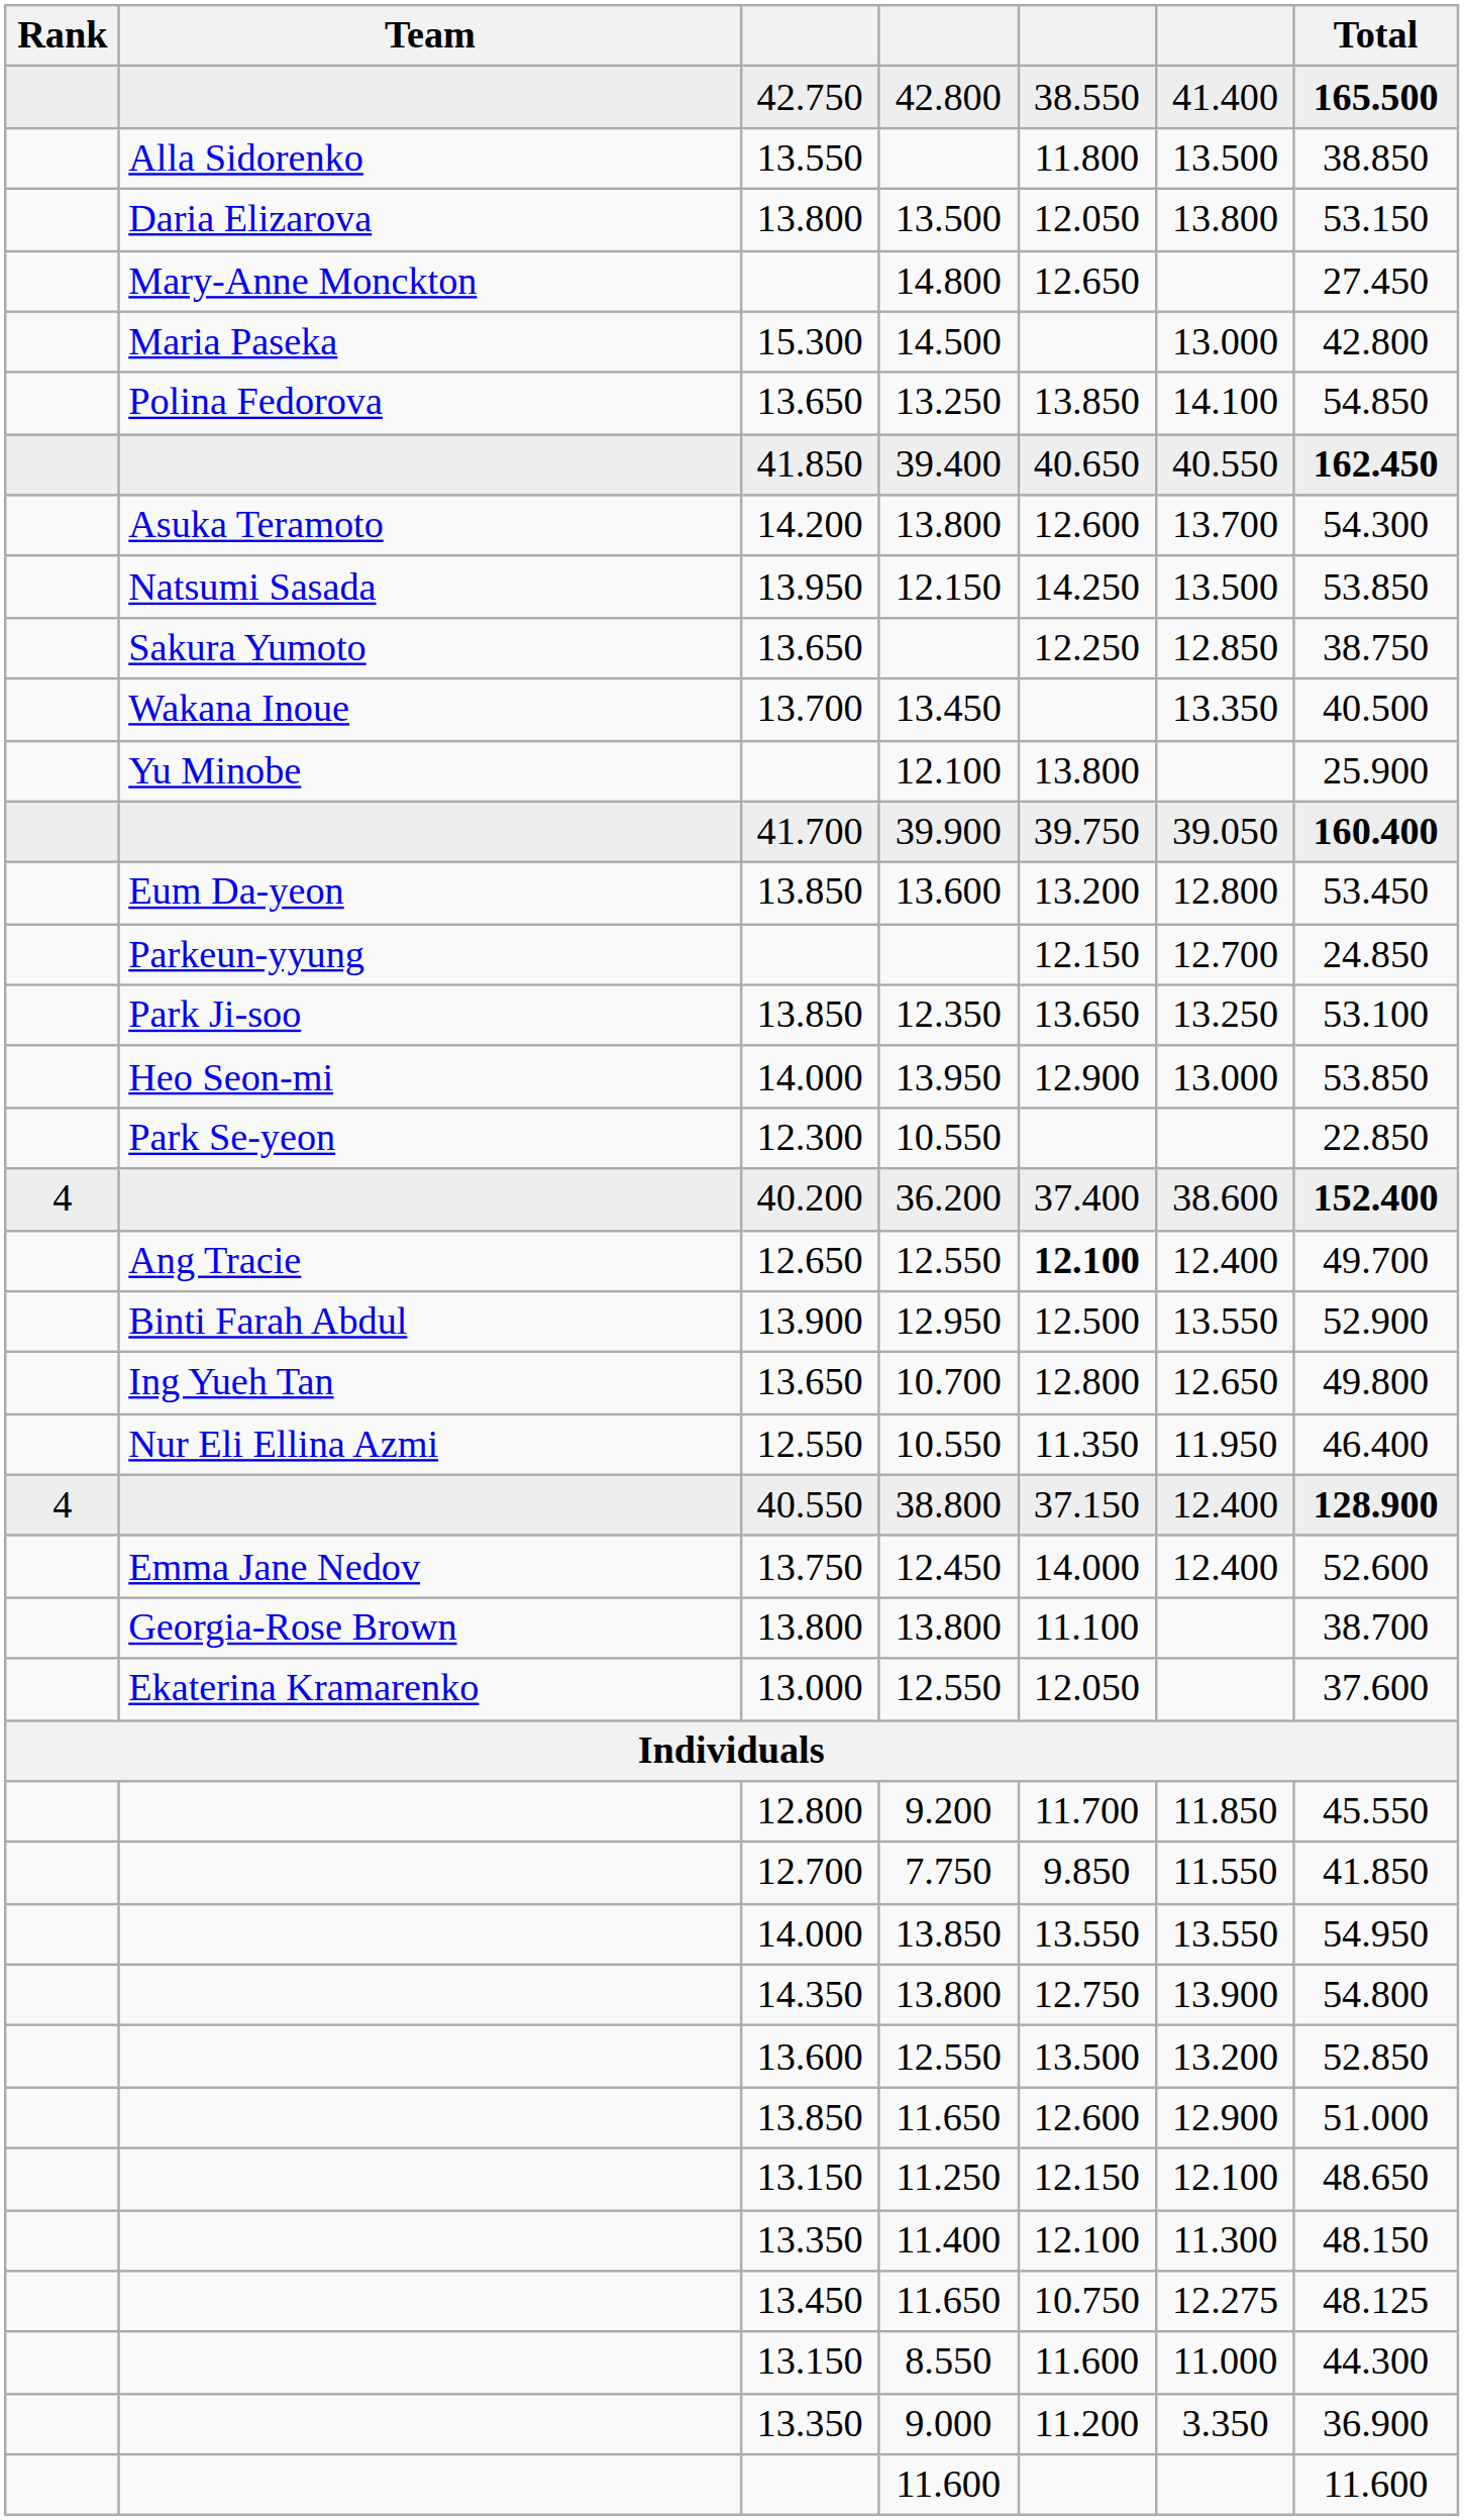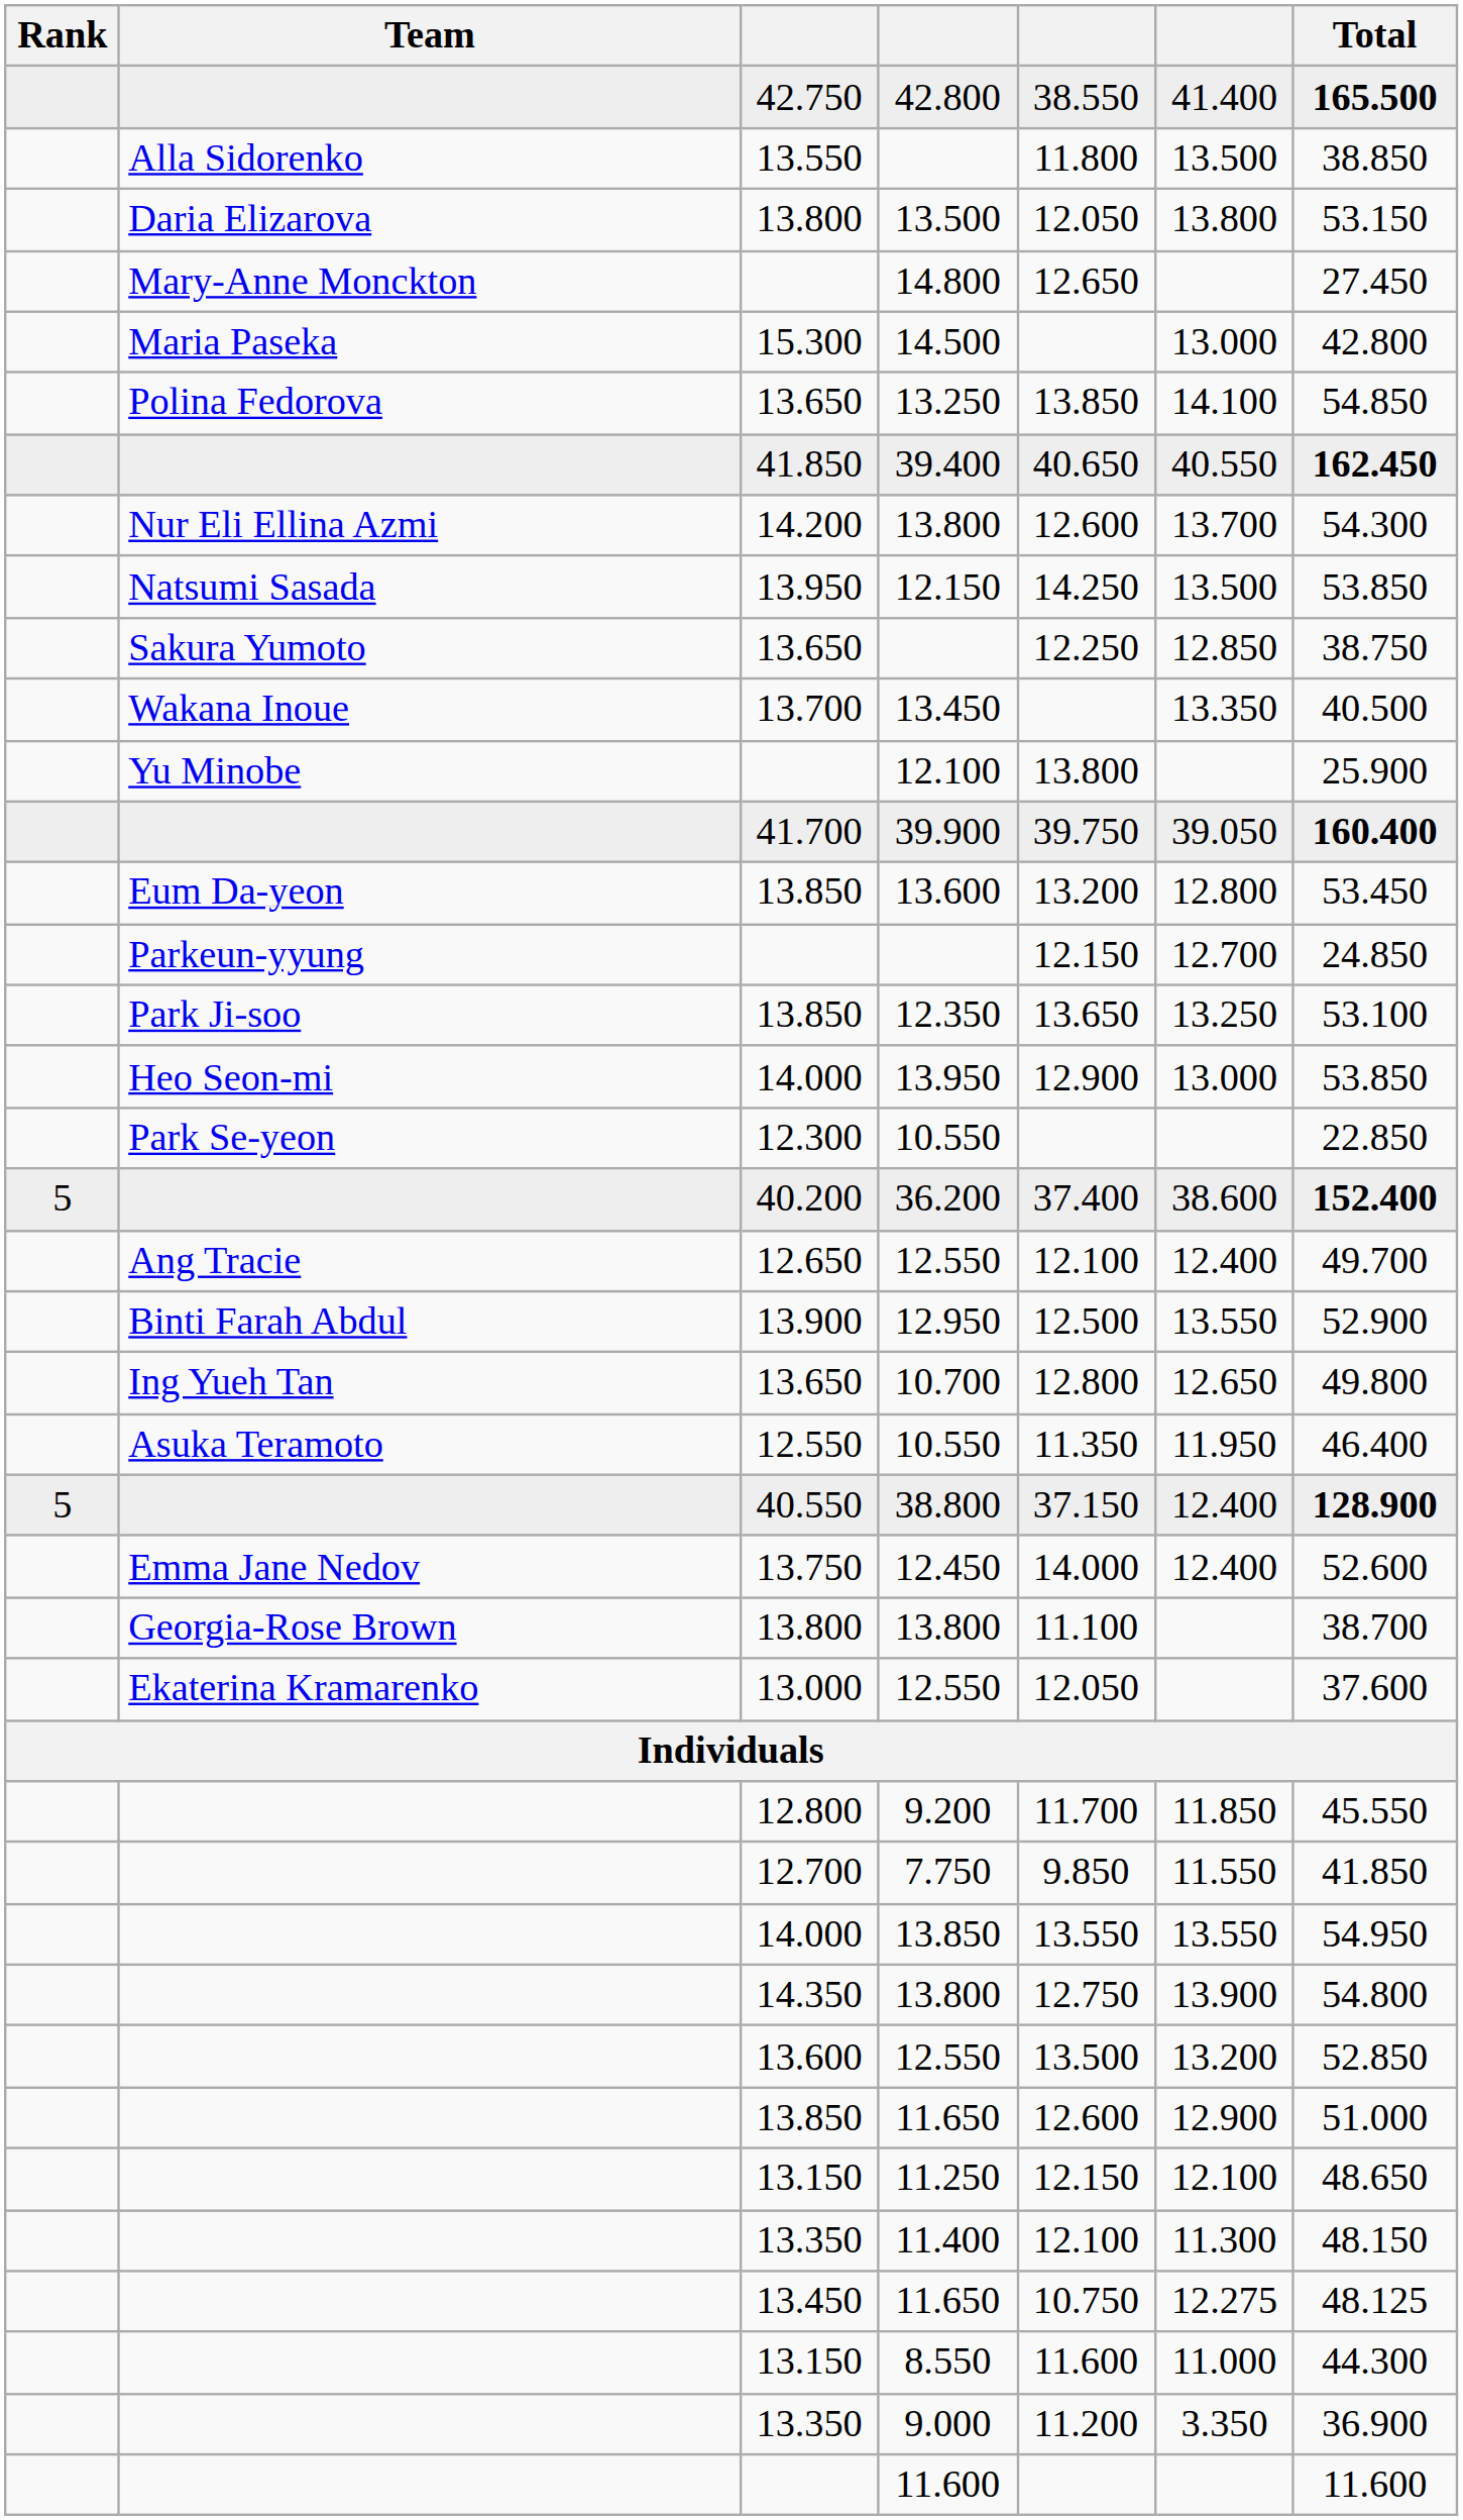14.200 / 13.800 | Team: Asuka Teramoto -> Nur Eli Ellina Azmi
36.200 | Rank: 4 -> 5
12.650 / 12.550 | column 5: bold -> normal
12.550 / 10.550 | Team: Nur Eli Ellina Azmi -> Asuka Teramoto
38.800 | Rank: 4 -> 5
